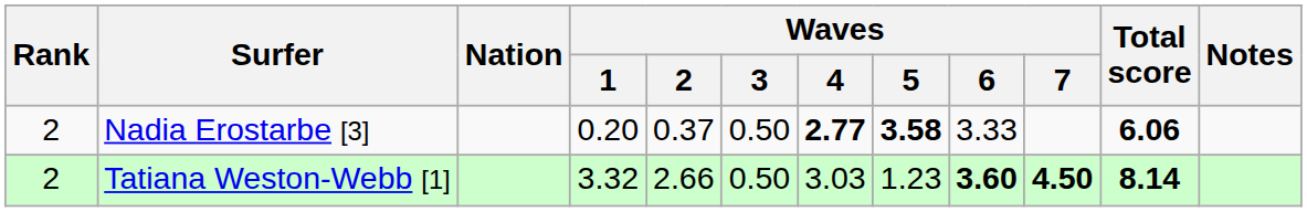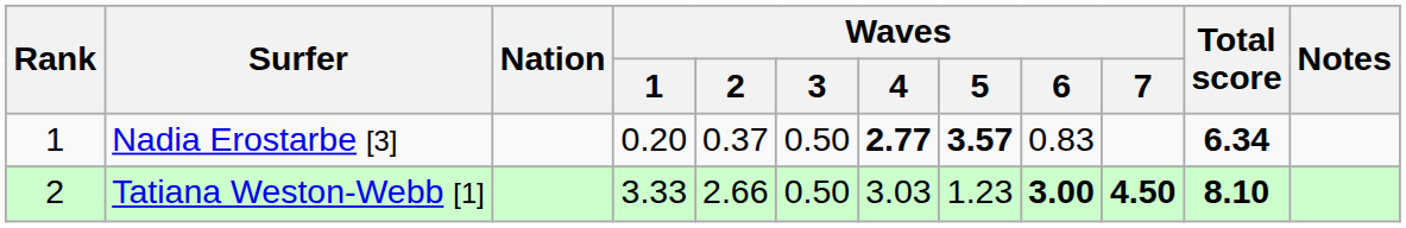Nadia Erostarbe [3] | Rank: 2 -> 1
Nadia Erostarbe [3] | Waves / 5: 3.58 -> 3.57
Nadia Erostarbe [3] | Waves / 6: 3.33 -> 0.83
Nadia Erostarbe [3] | Total score: 6.06 -> 6.34
Tatiana Weston-Webb [1] | Waves / 1: 3.32 -> 3.33
Tatiana Weston-Webb [1] | Waves / 6: 3.60 -> 3.00
Tatiana Weston-Webb [1] | Total score: 8.14 -> 8.10
